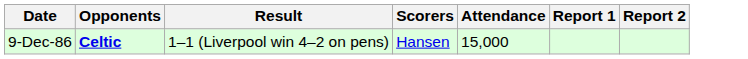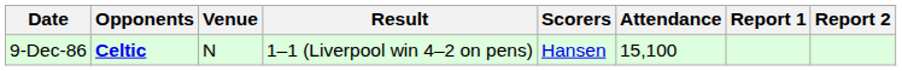+ column: Venue | N
9-Dec-86 | Attendance: 15,000 -> 15,100
